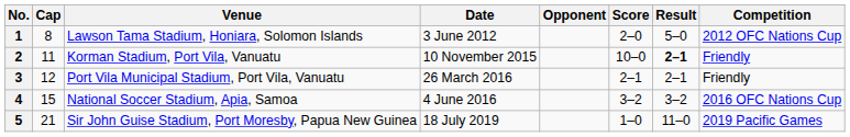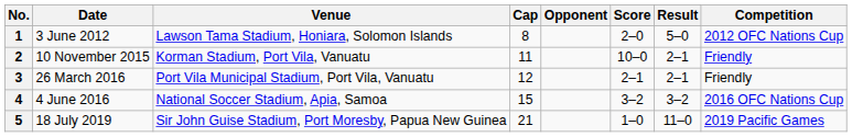columns swapped: Date <-> Cap
2 | Result: bold -> normal
